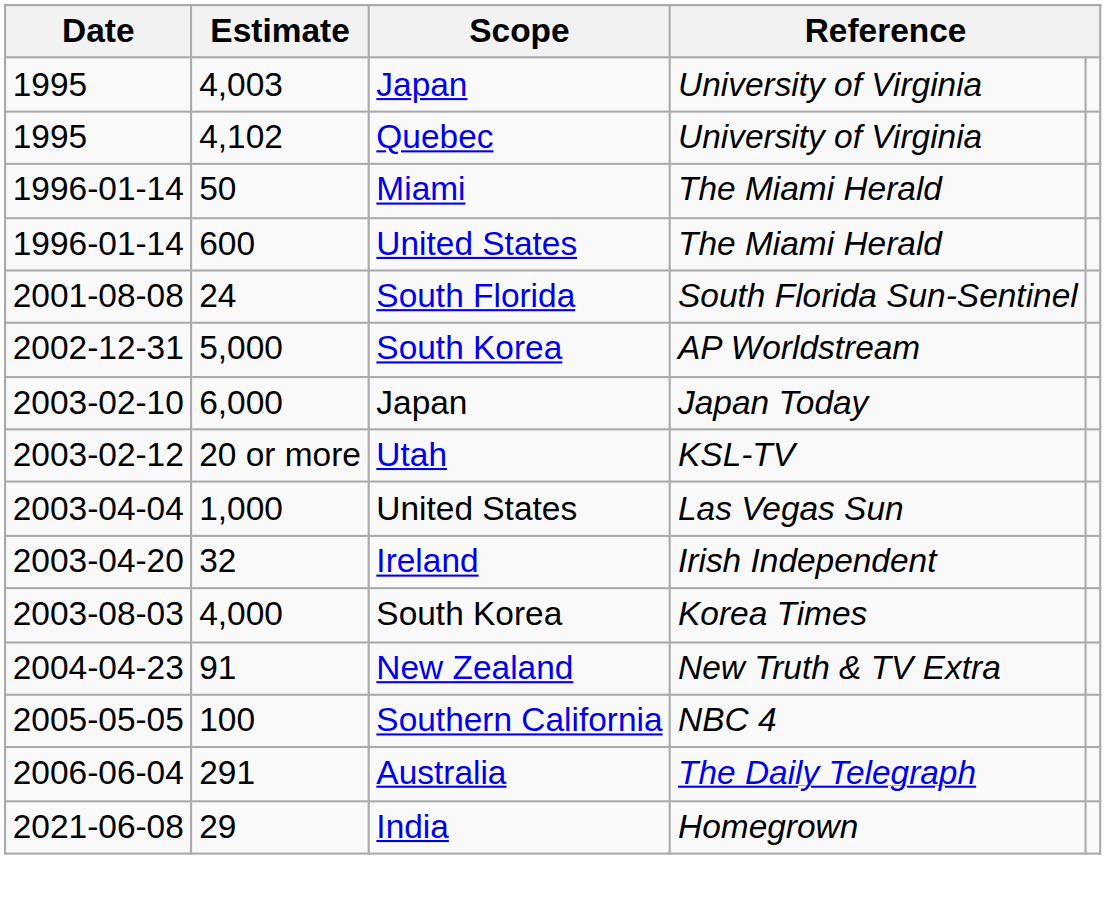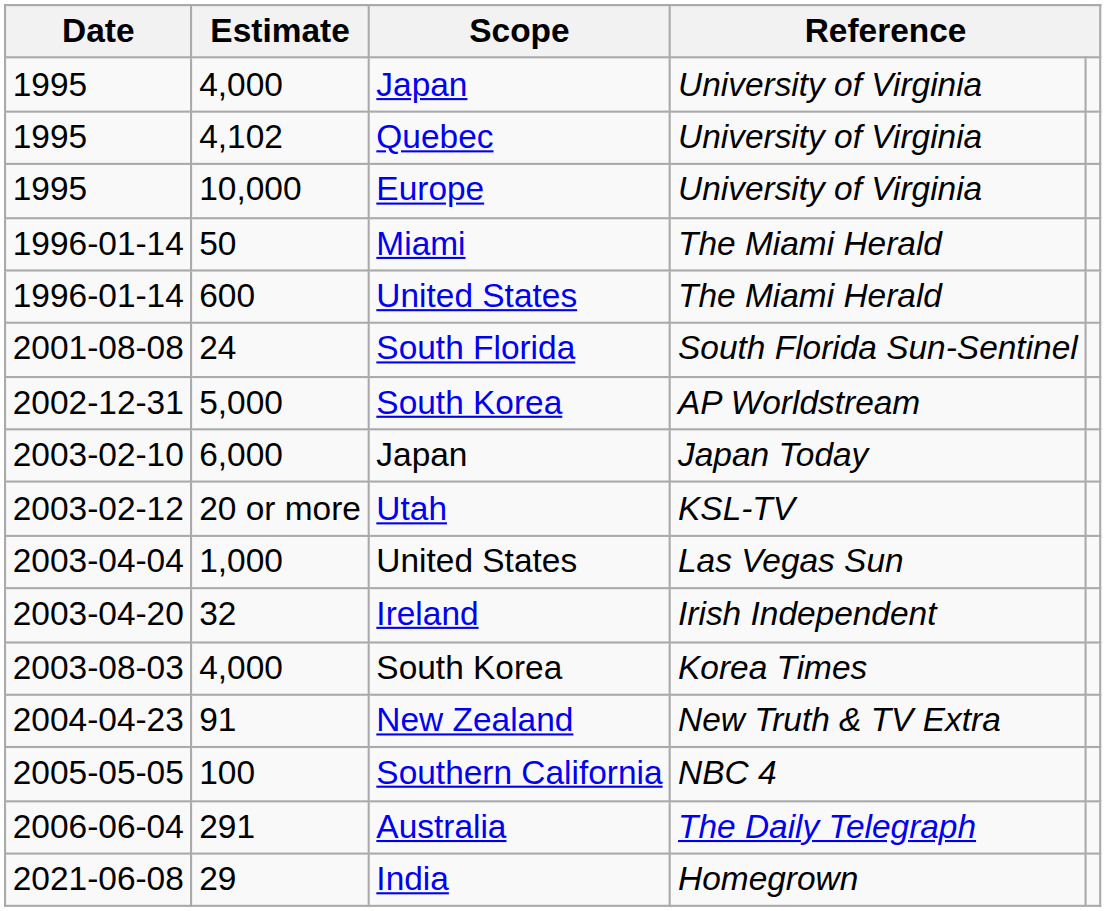1995 / Japan | Estimate: 4,003 -> 4,000
+ row: 1995 | 10,000 | Europe | University of Virginia
